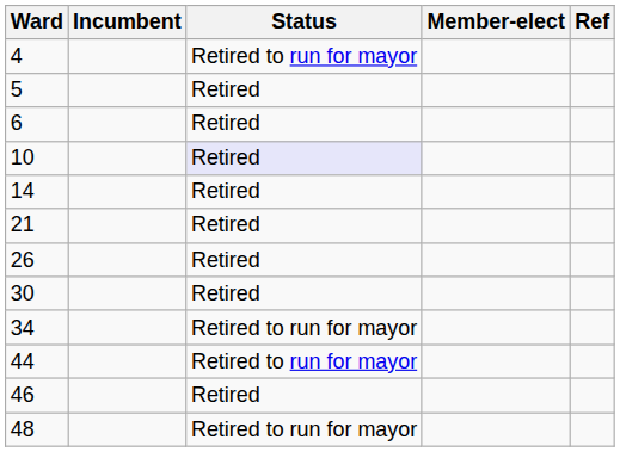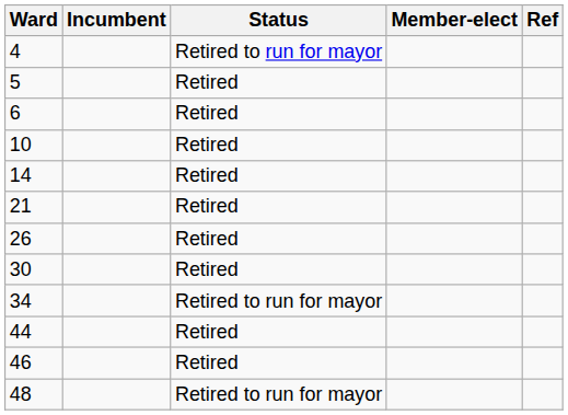10 | Status: lavender background -> no background
44 | Status: Retired to run for mayor -> Retired
